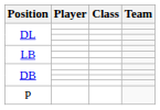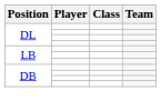- row: P
